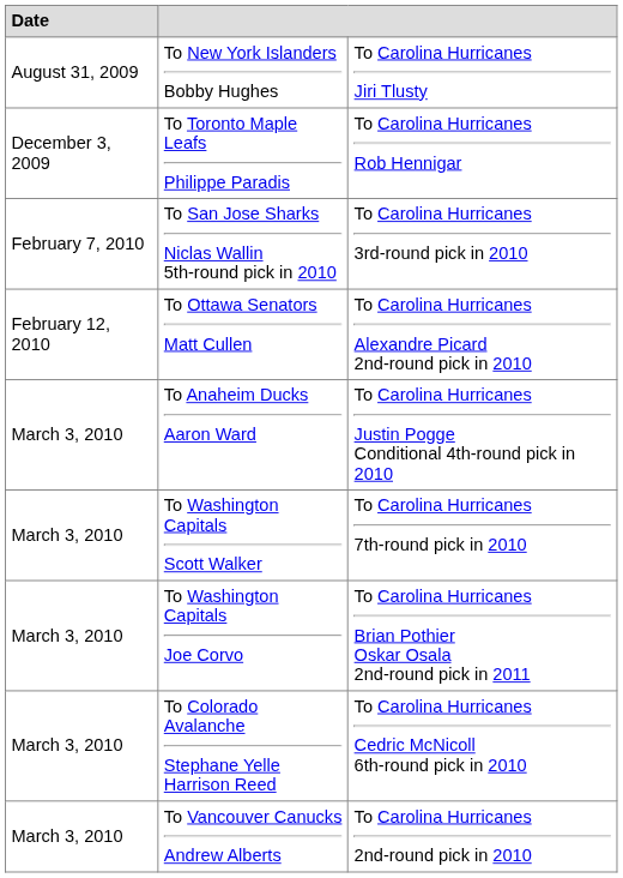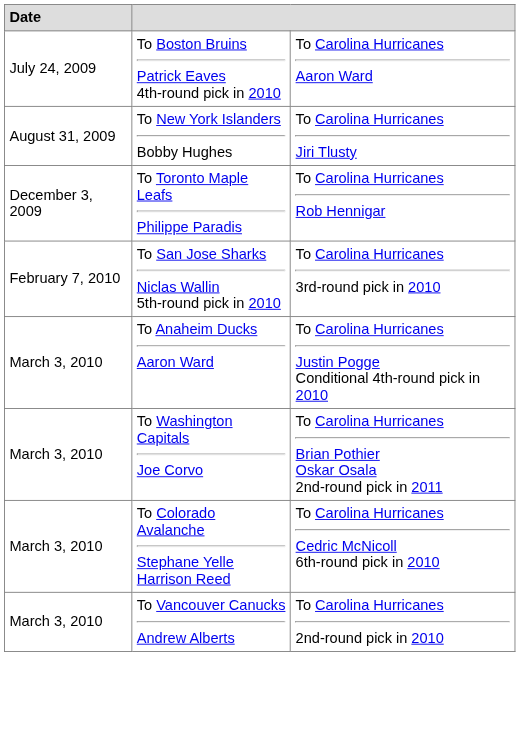+ row: July 24, 2009 | To Boston Bruins Patrick Eaves 4th-round pick in 2010 | To Carolina Hurricanes Aaron Ward
- row: February 12, 2010 | To Ottawa Senators Matt Cullen | To Carolina Hurricanes Alexandre Picard 2nd-round pick in 2010
- row: March 3, 2010 | To Washington Capitals Scott Walker | To Carolina Hurricanes 7th-round pick in 2010
